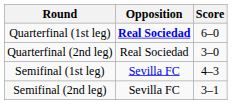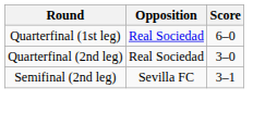Quarterfinal (1st leg) | Opposition: bold -> normal
- row: Semifinal (1st leg) | Sevilla FC | 4–3
